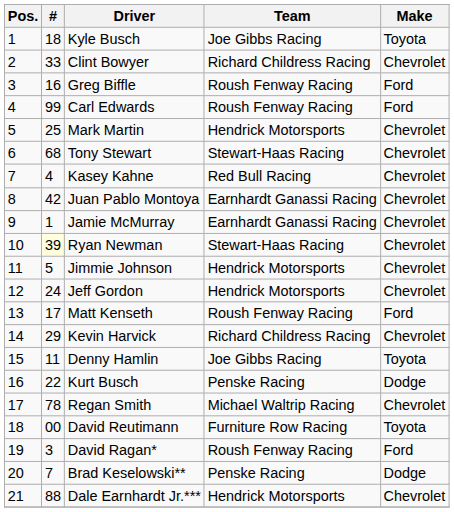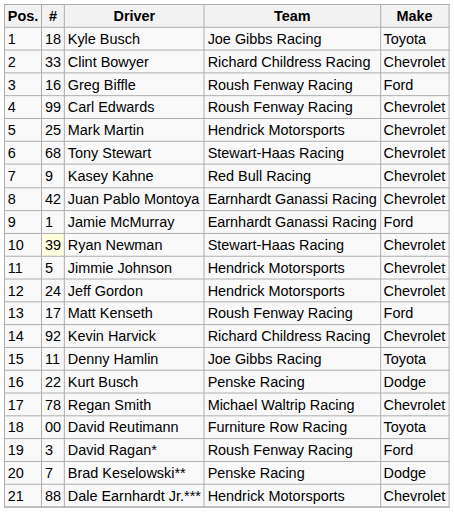Carl Edwards | Make: Ford -> Chevrolet
Kasey Kahne | #: 4 -> 9
Jamie McMurray | Make: Chevrolet -> Ford
Kevin Harvick | #: 29 -> 92
